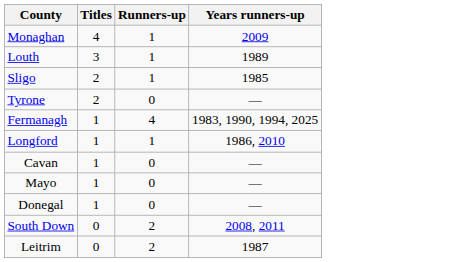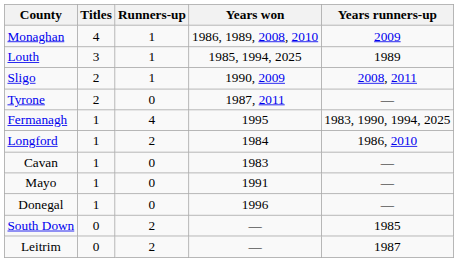+ column: Years won | 1986, 1989, 2008, 2010 | 1985, 1994, 2025 | 1990, 2009 | 1987, 2011 | 1995 | 1984 | 1983 | 1991 | 1996 | — | —
Sligo | Years runners-up: 1985 -> 2008, 2011
Longford | Runners-up: 1 -> 2
South Down | Years runners-up: 2008, 2011 -> 1985
